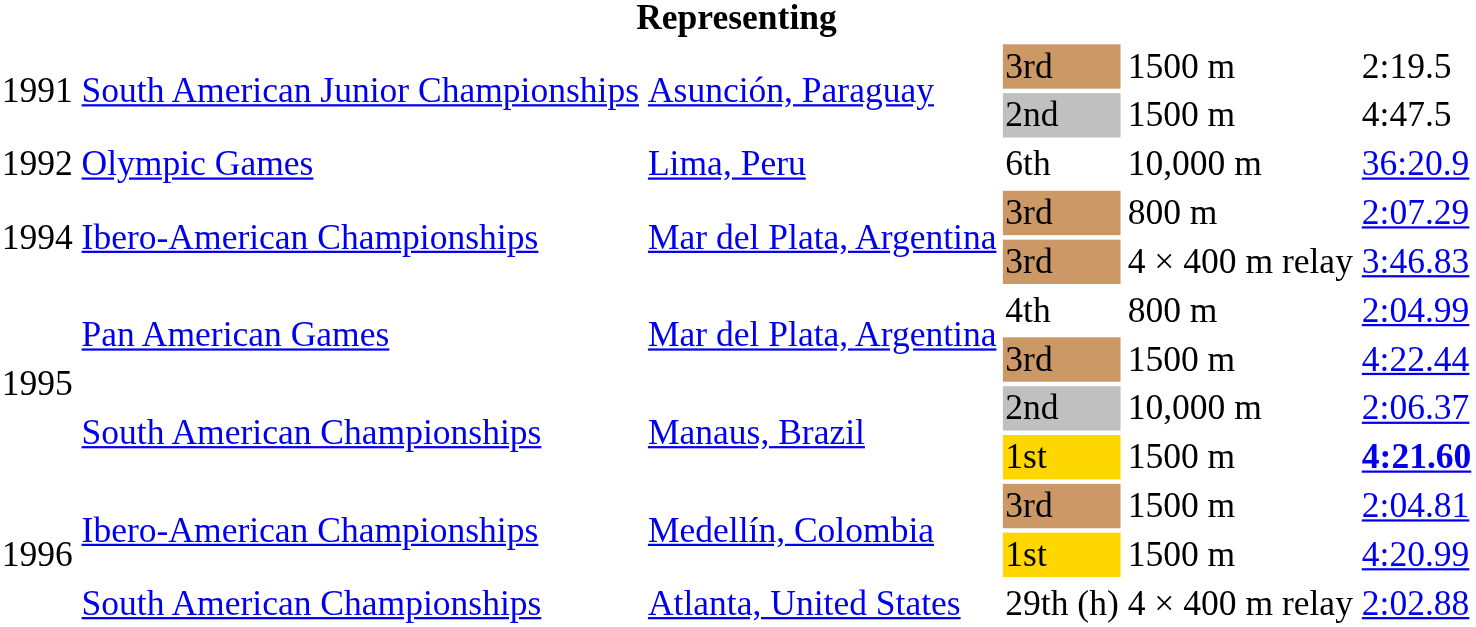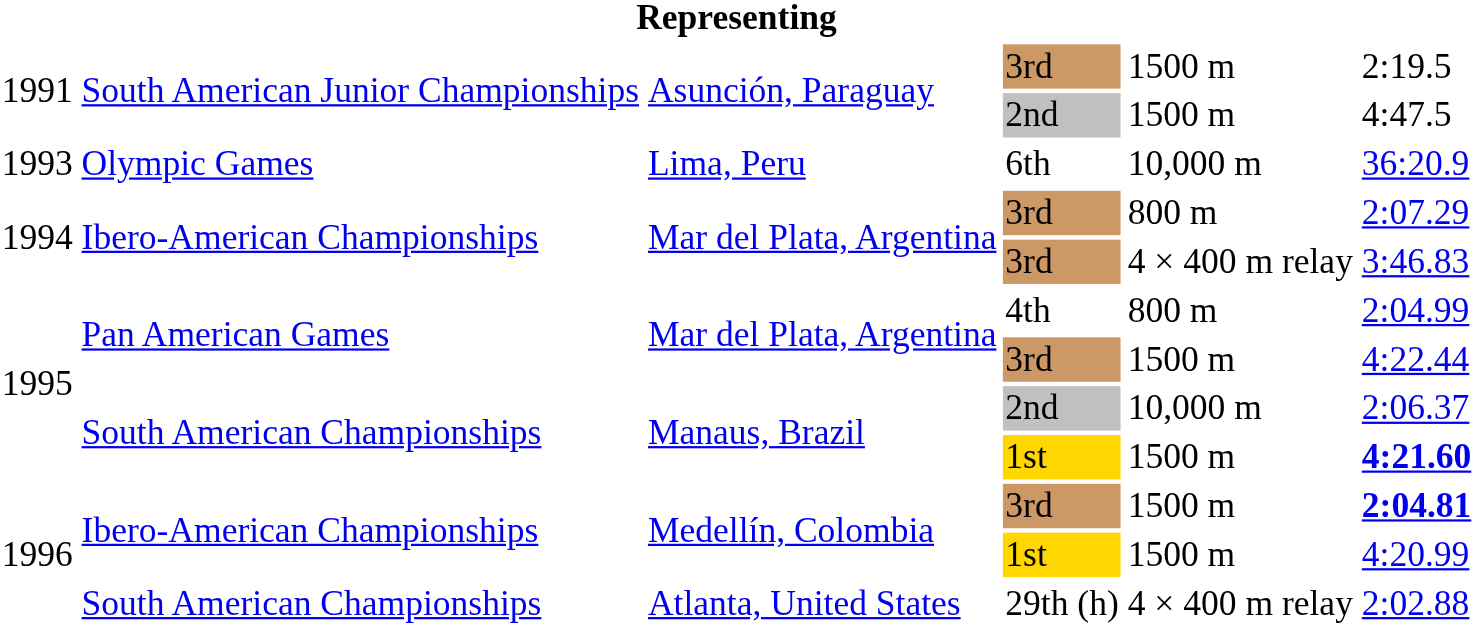Lima, Peru | column 1: 1992 -> 1993
Medellín, Colombia / 3rd | column 6: normal -> bold
